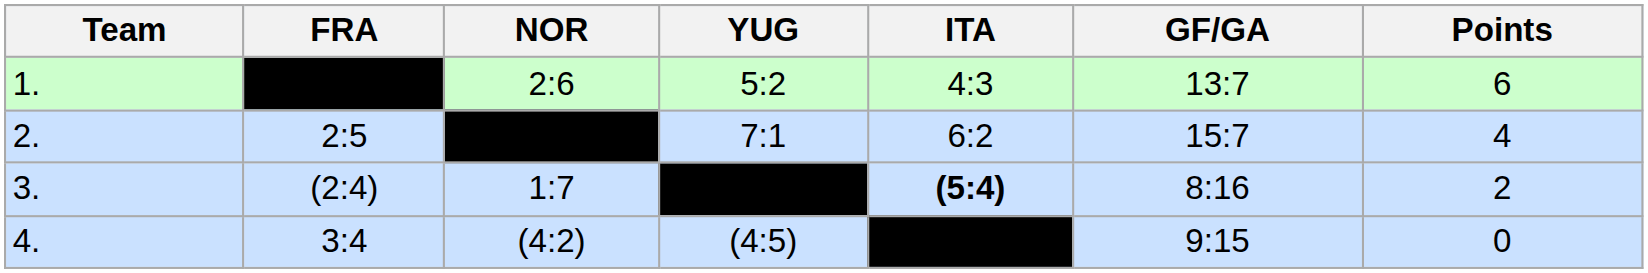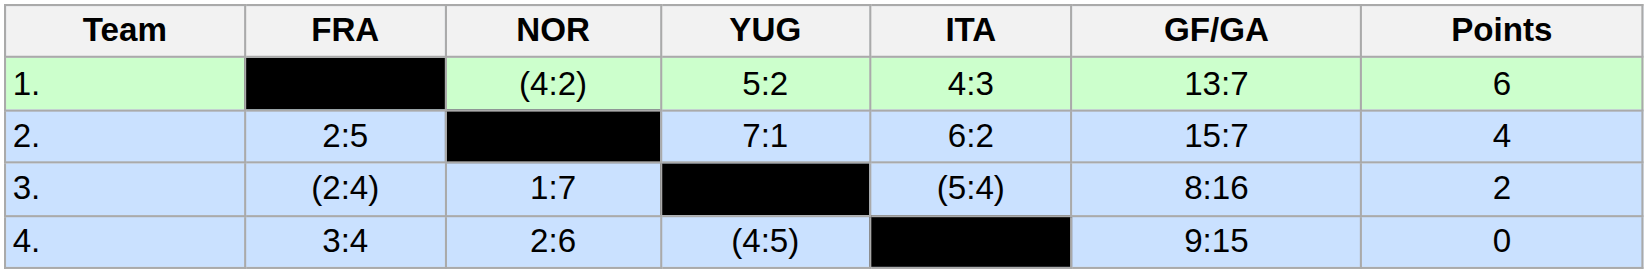1. | NOR: 2:6 -> (4:2)
3. | ITA: bold -> normal
4. | NOR: (4:2) -> 2:6
